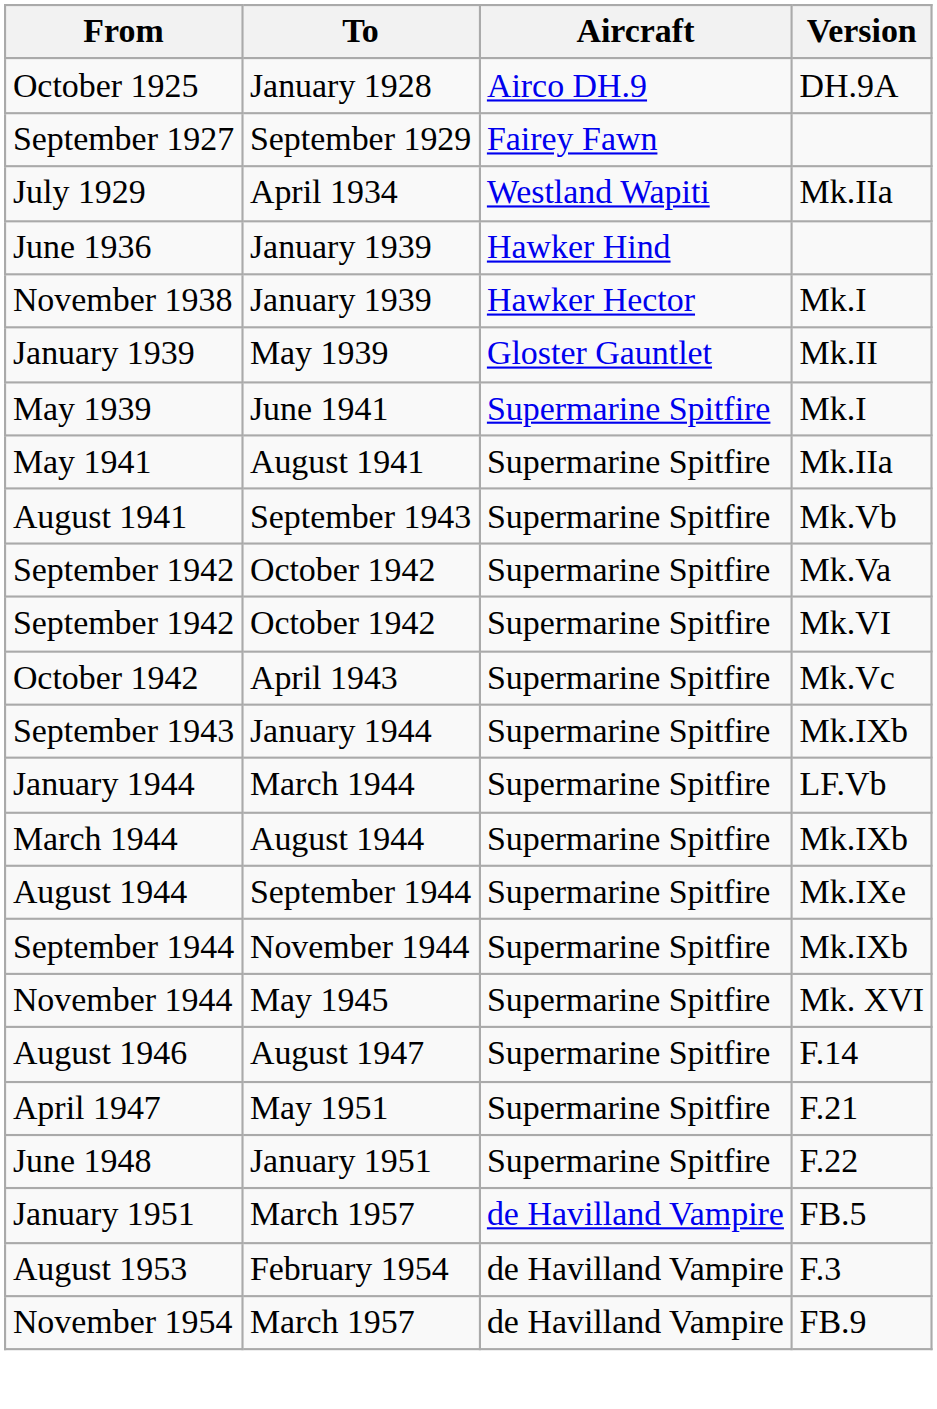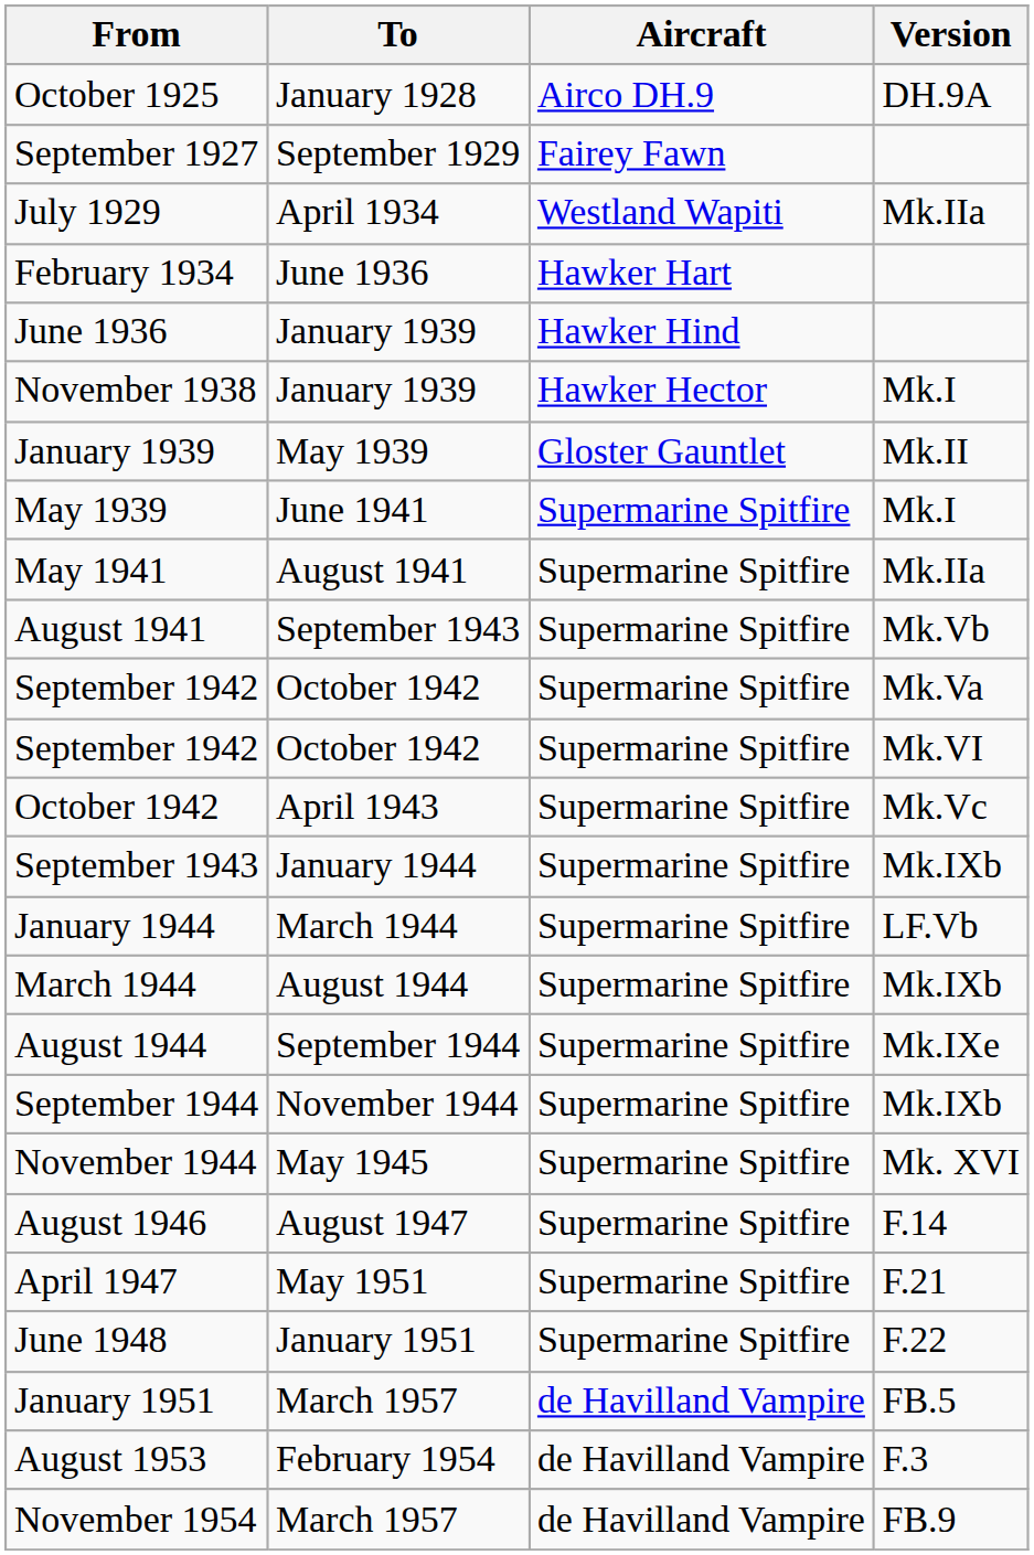+ row: February 1934 | June 1936 | Hawker Hart
